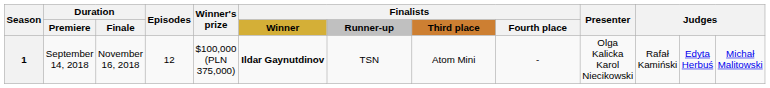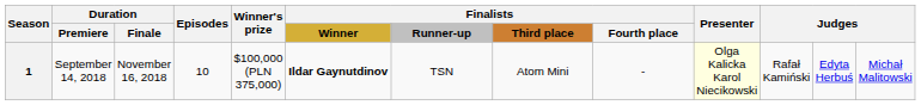1 | Episodes: 12 -> 10
1 | Presenter: no background -> lightyellow background
